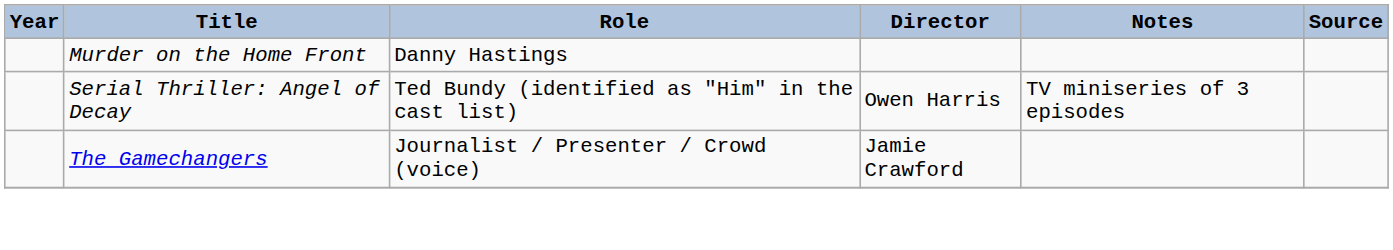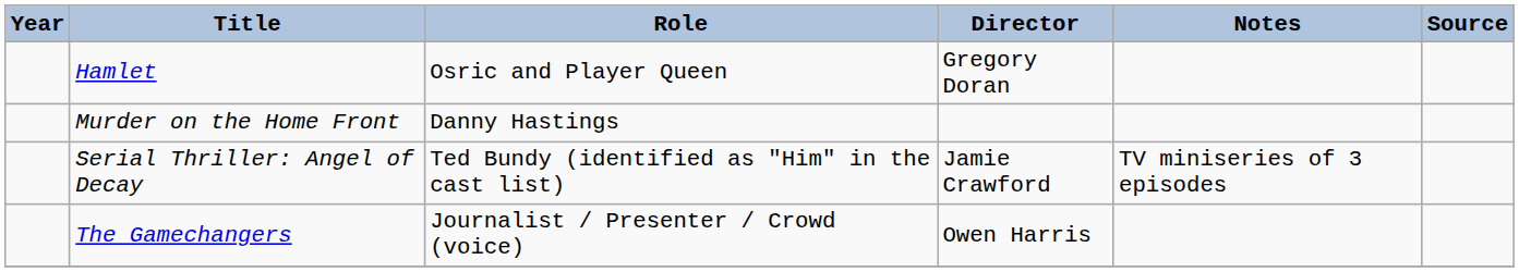+ row: Hamlet | Osric and Player Queen | Gregory Doran
Serial Thriller: Angel of Decay | Director: Owen Harris -> Jamie Crawford
The Gamechangers | Director: Jamie Crawford -> Owen Harris
